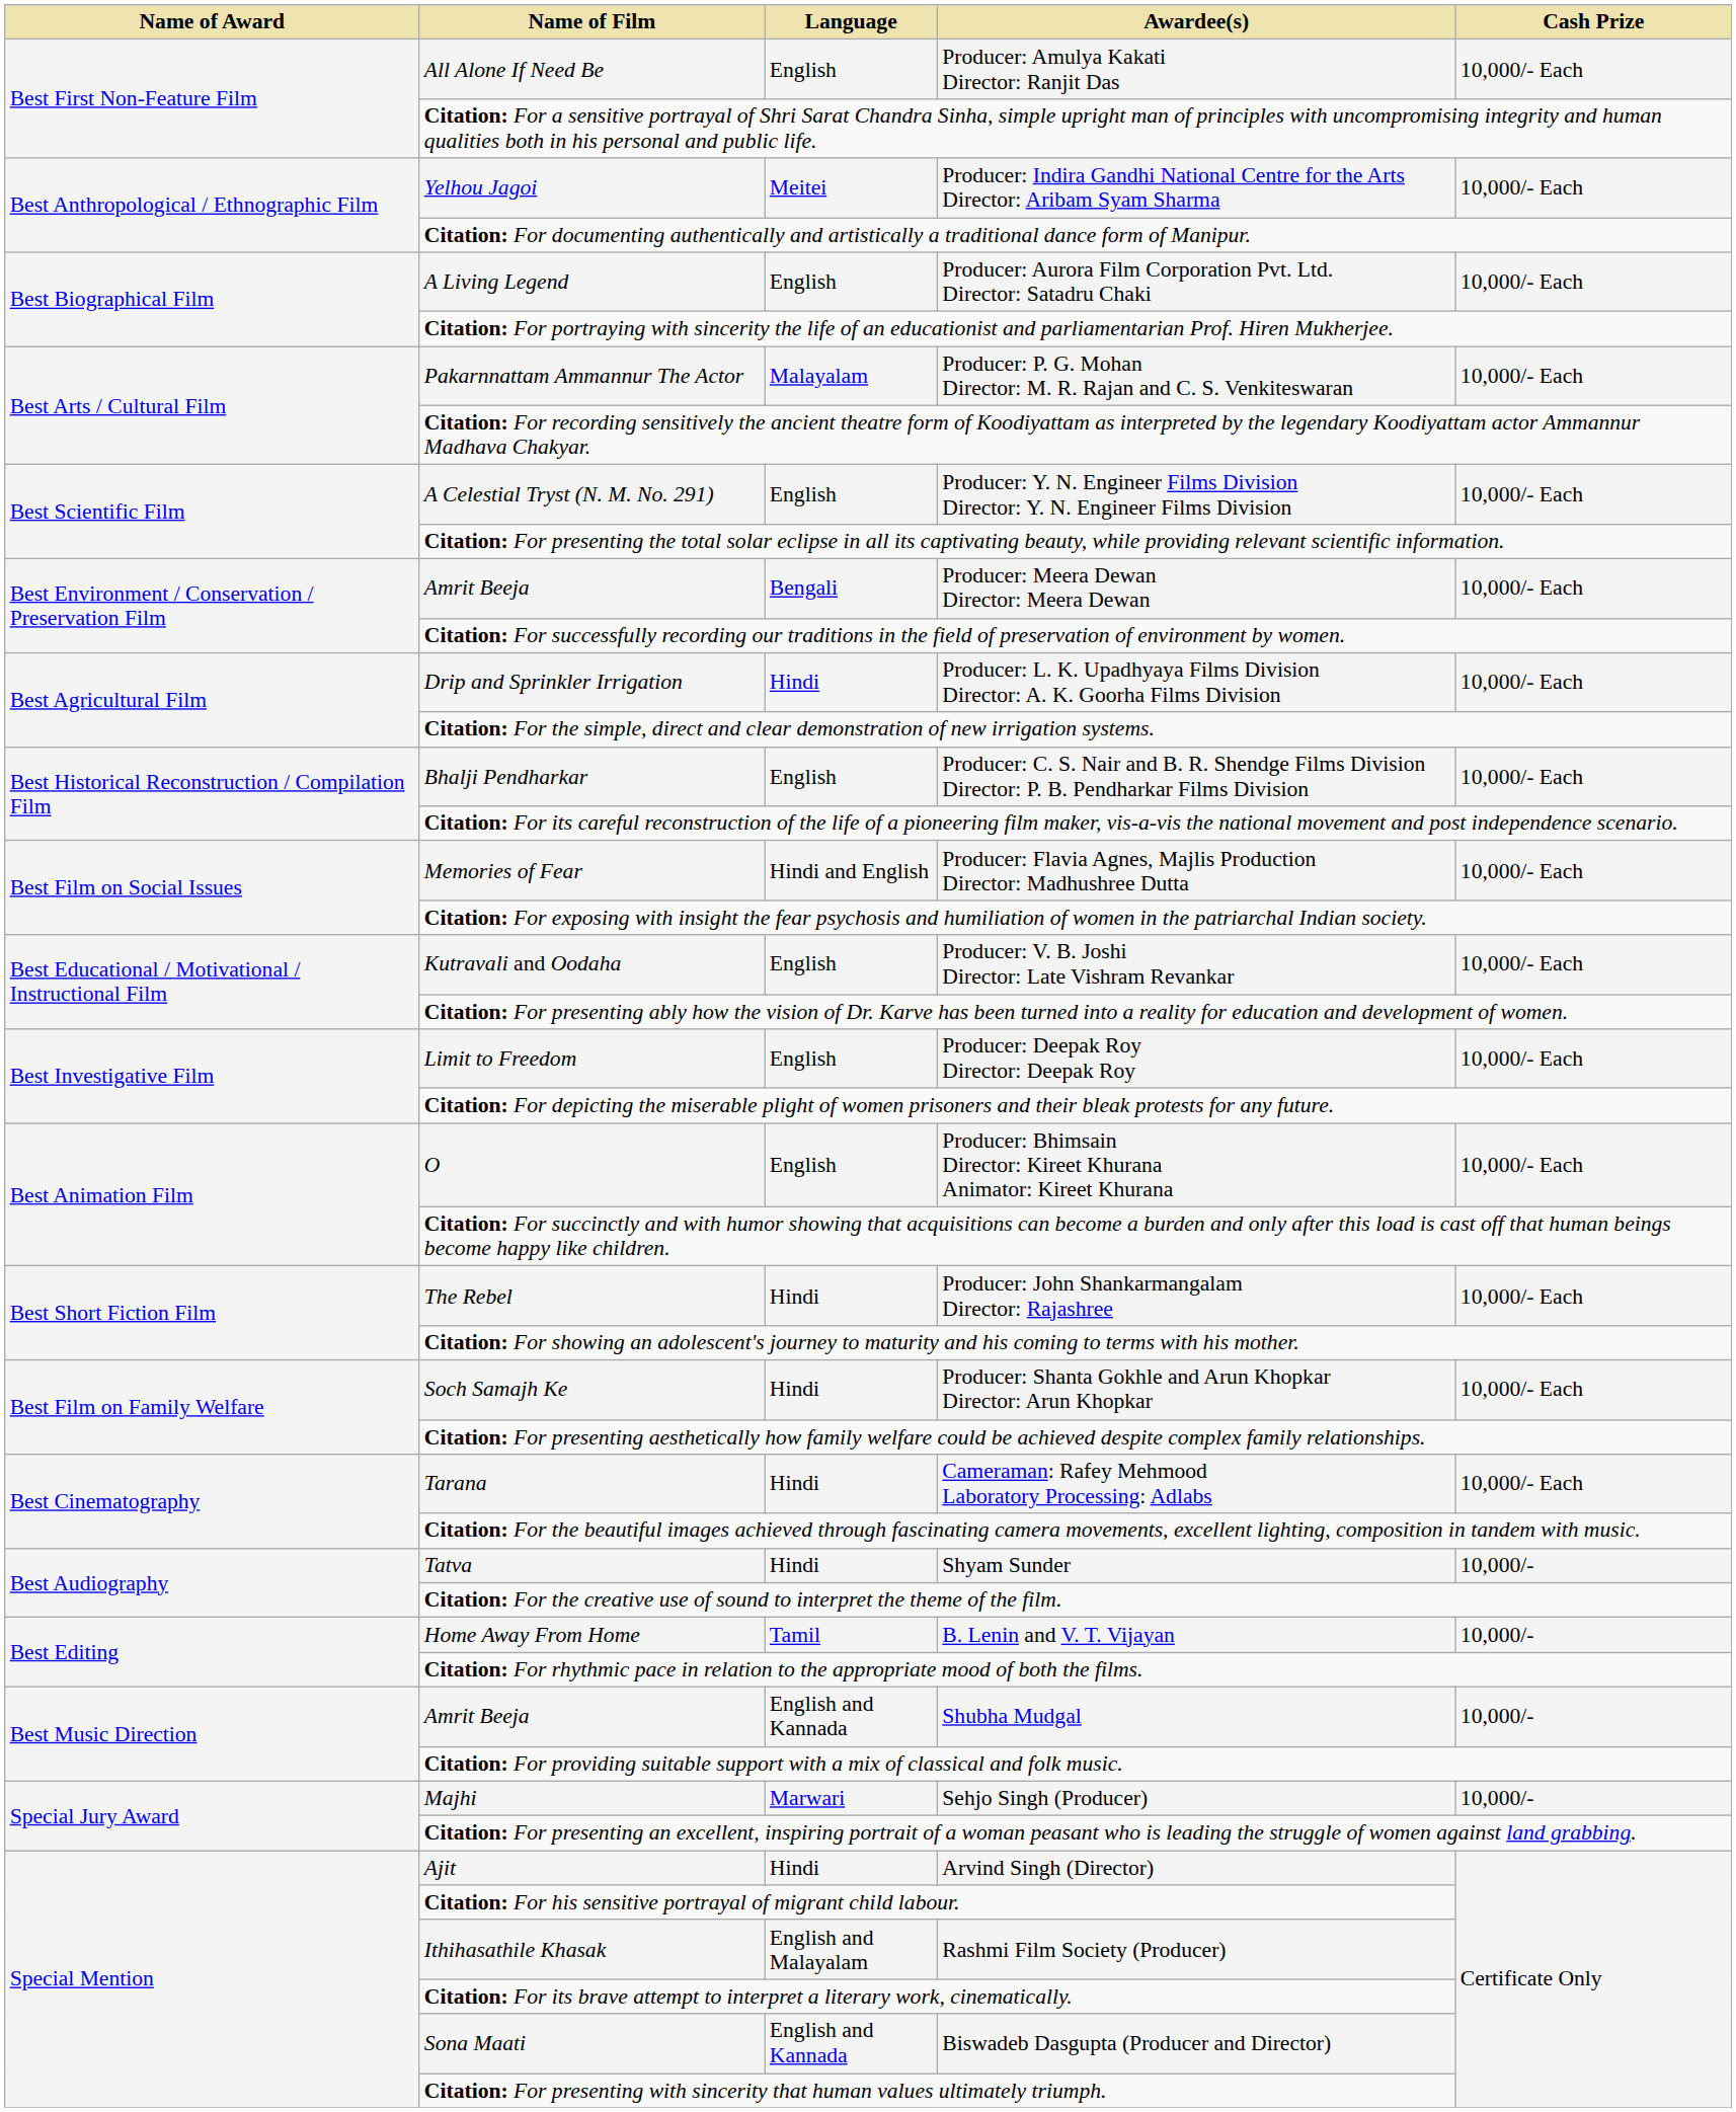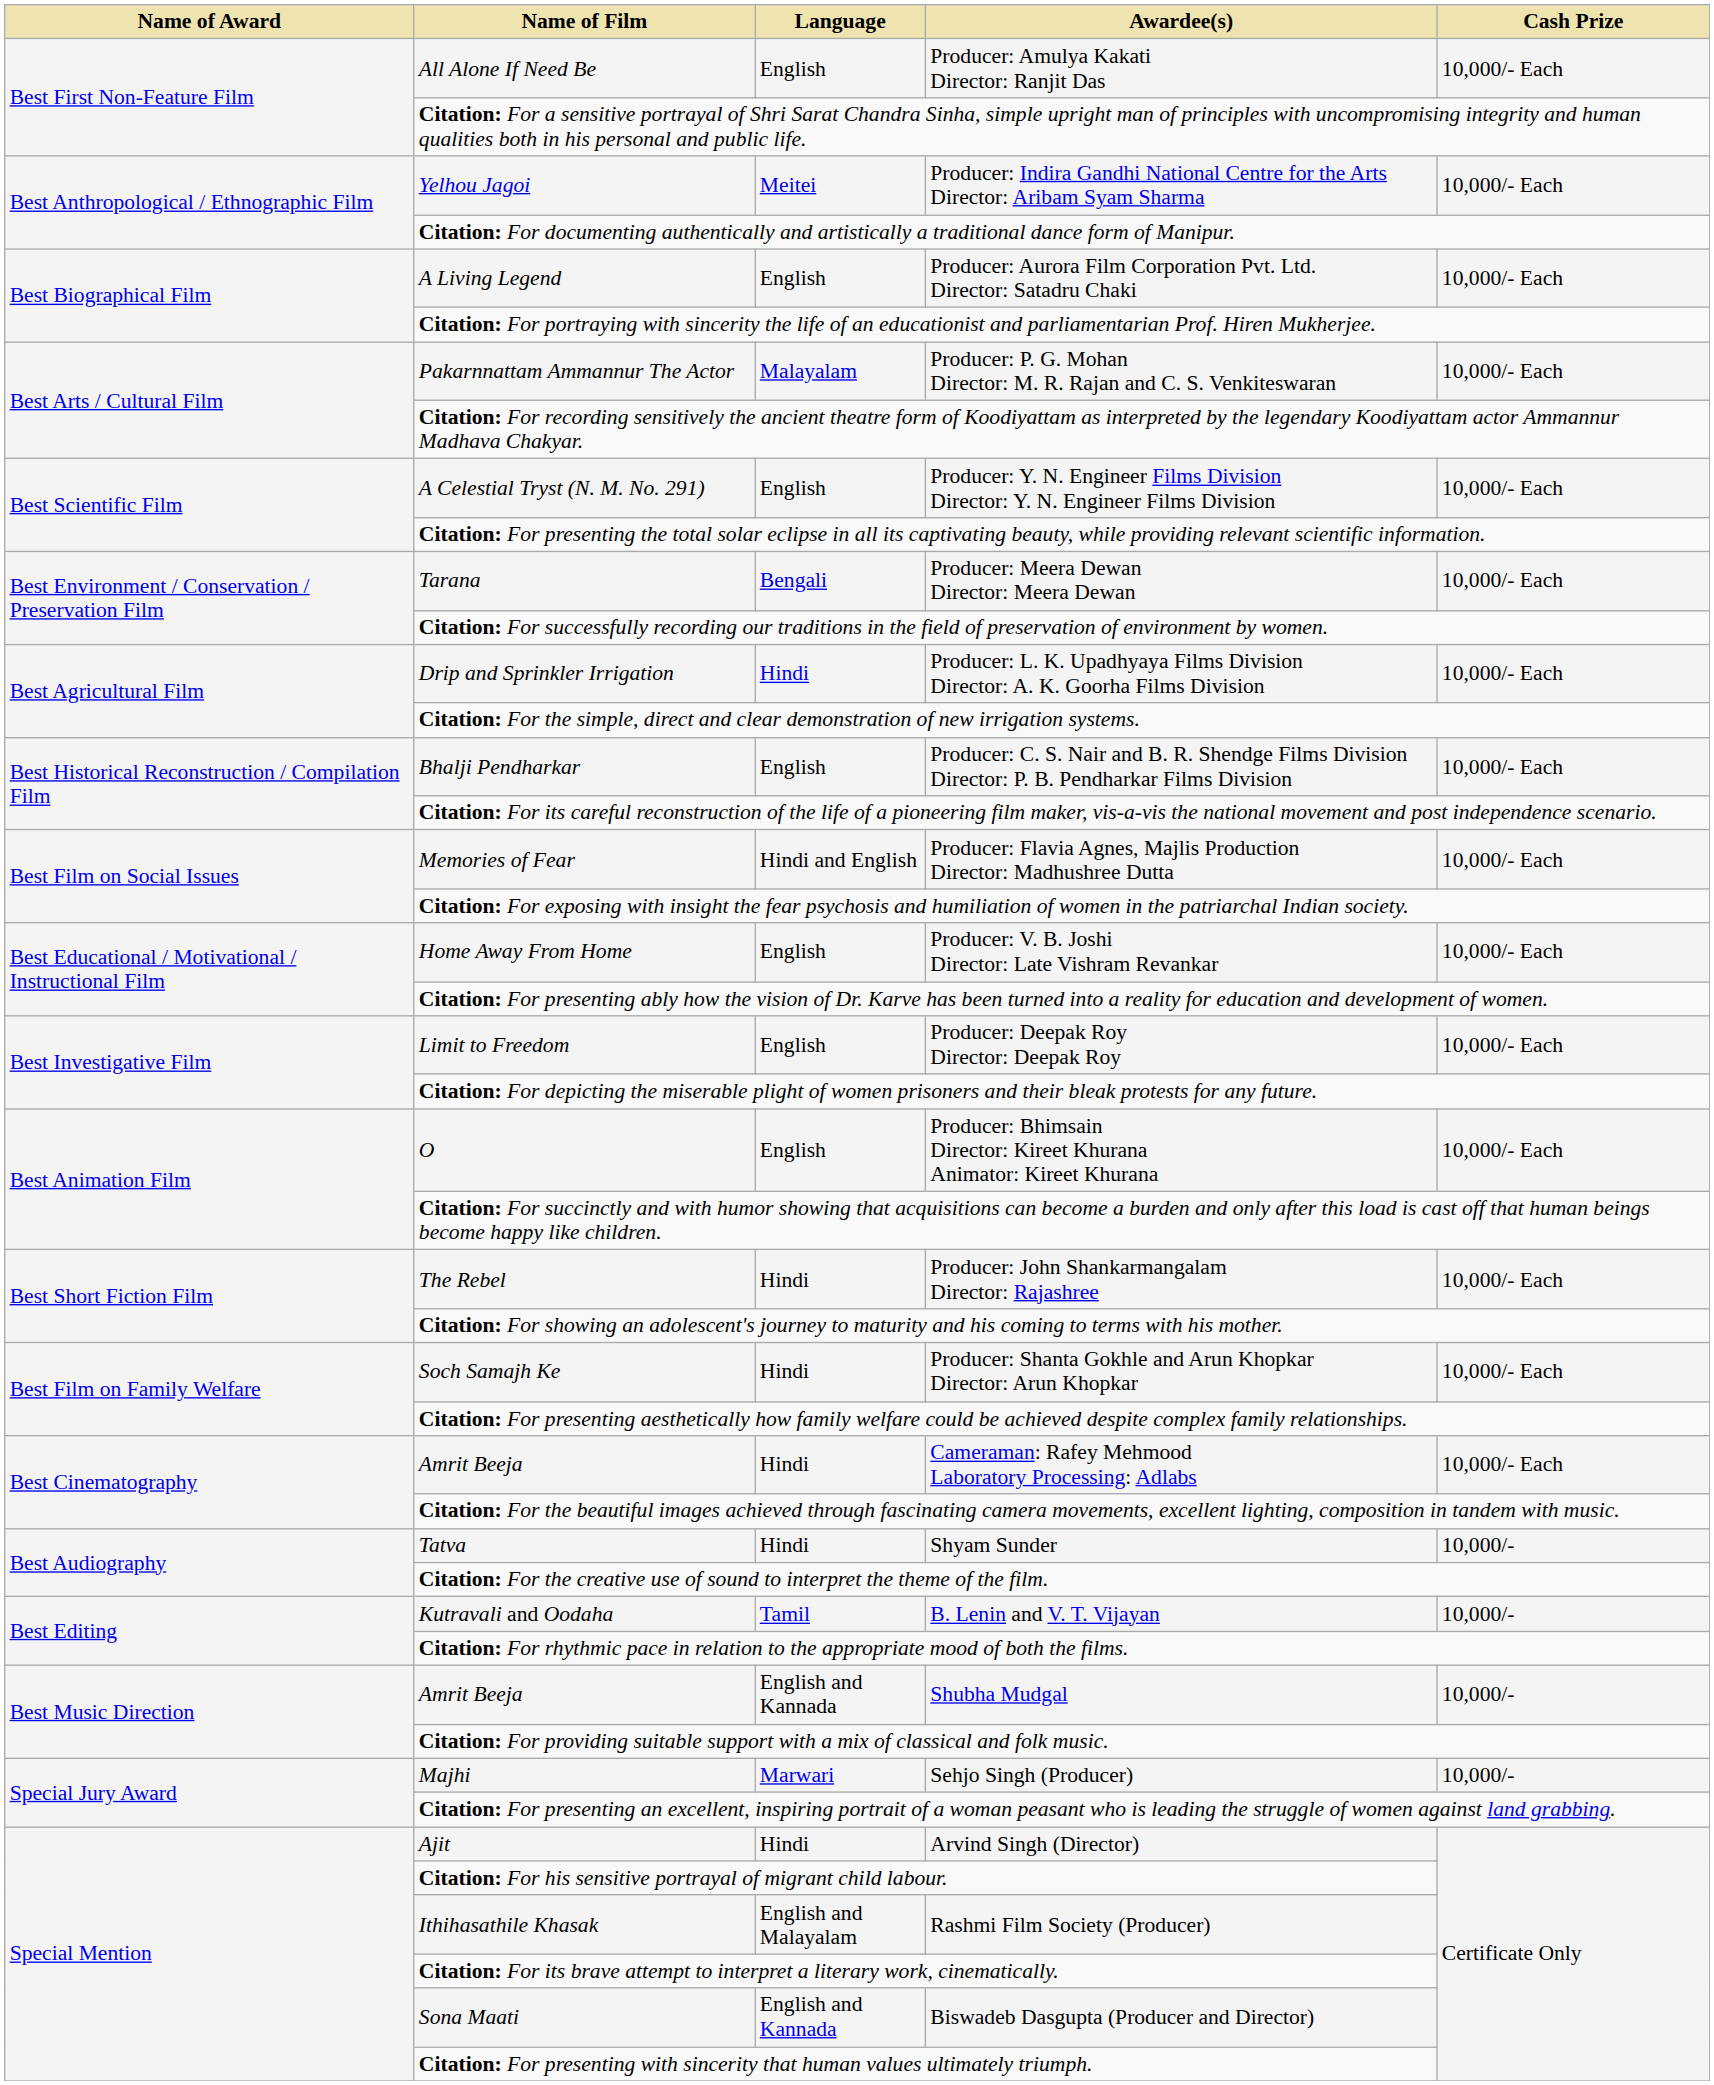Producer: Meera Dewan Director: Meera Dewan | Name of Film: Amrit Beeja -> Tarana
Producer: V. B. Joshi Director: Late Vishram Revankar | Name of Film: Kutravali and Oodaha -> Home Away From Home
Cameraman: Rafey Mehmood Laboratory Processing: Adlabs | Name of Film: Tarana -> Amrit Beeja
B. Lenin and V. T. Vijayan | Name of Film: Home Away From Home -> Kutravali and Oodaha
